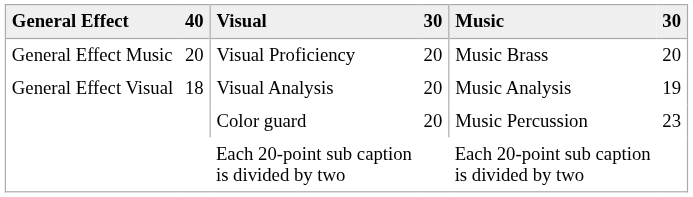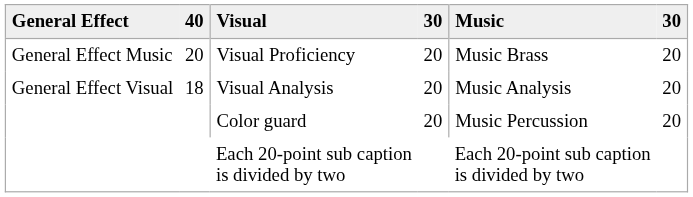Visual Analysis | column 6: 19 -> 20
Color guard | column 6: 23 -> 20
